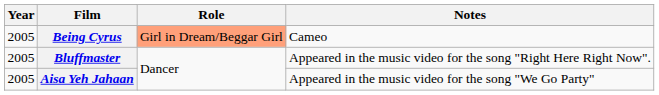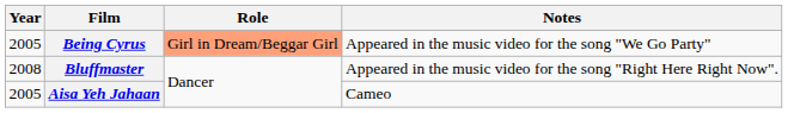Being Cyrus | Notes: Cameo -> Appeared in the music video for the song "We Go Party"
Bluffmaster | Year: 2005 -> 2008
Aisa Yeh Jahaan | Notes: Appeared in the music video for the song "We Go Party" -> Cameo
